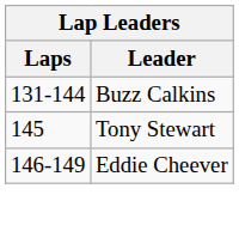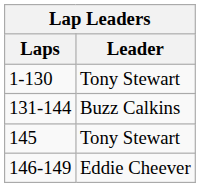+ row: 1-130 | Tony Stewart
